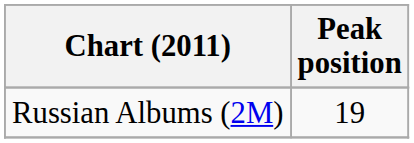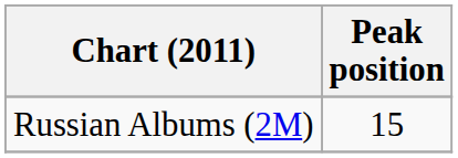Russian Albums (2M) | Peak position: 19 -> 15
